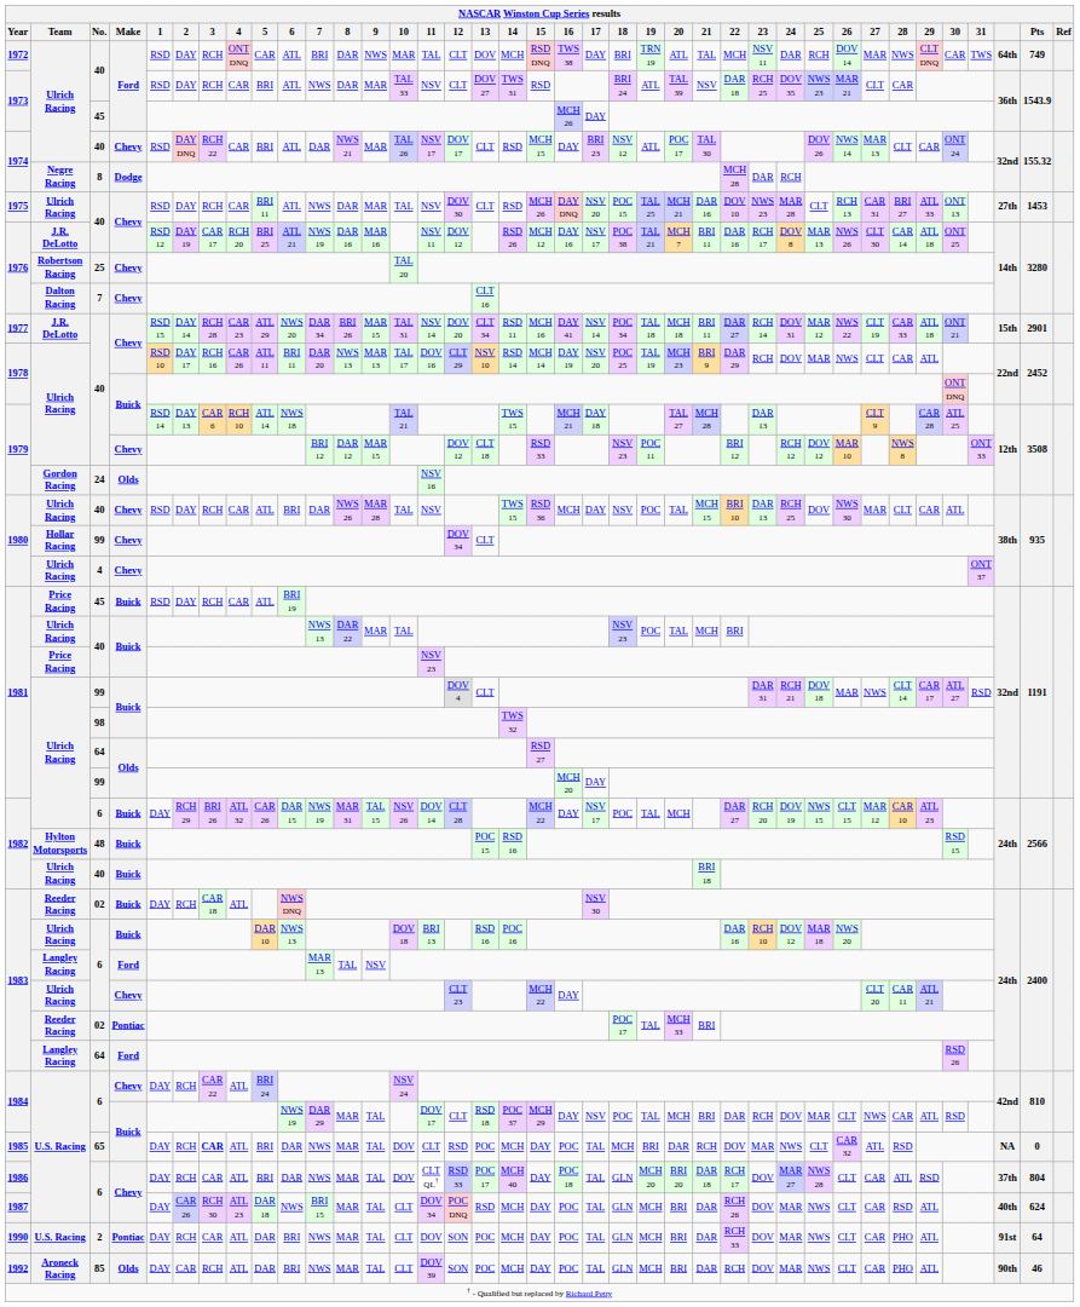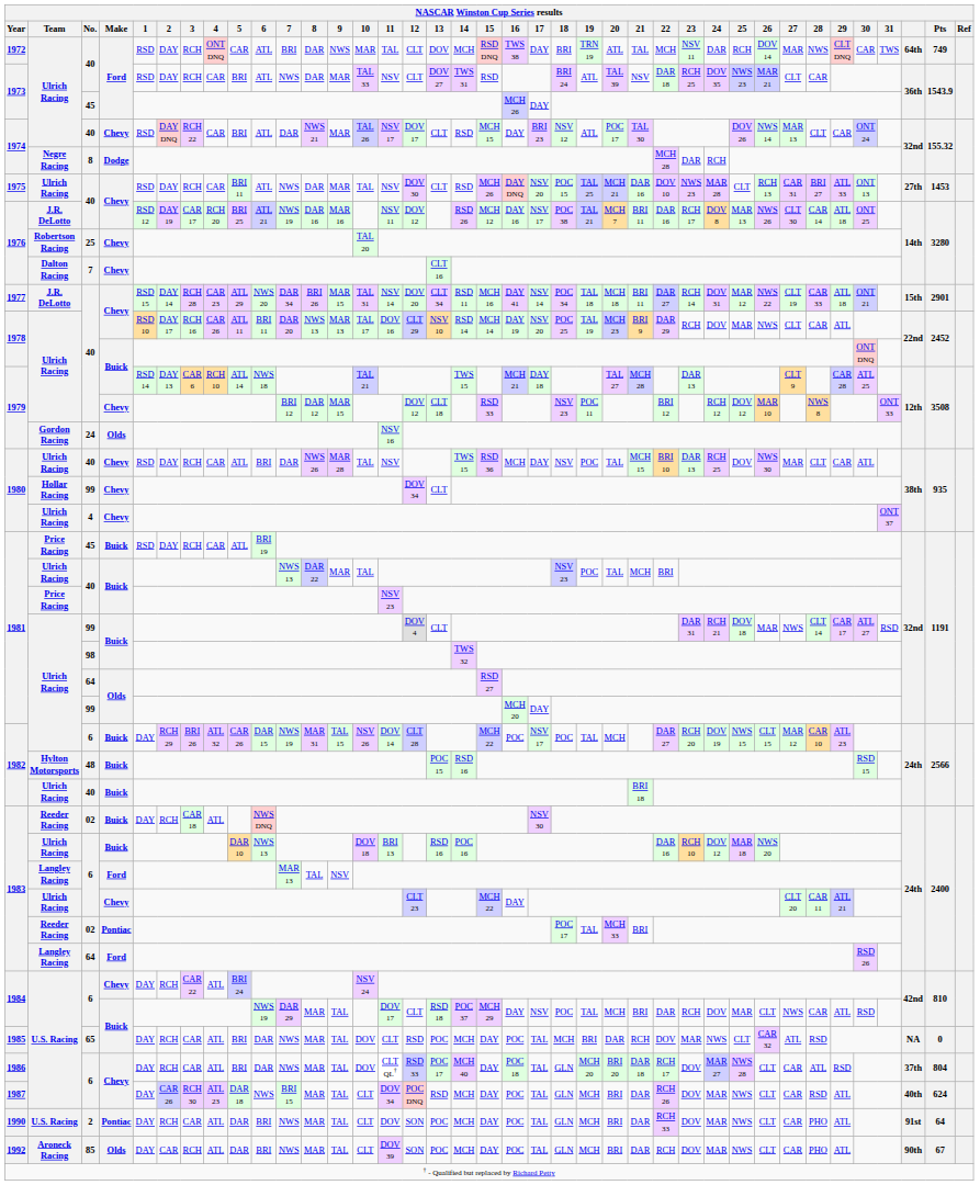1982 / 6 | 16: DAY -> POC
1985 | 3: bold -> normal
1992 | Pts: 46 -> 67
